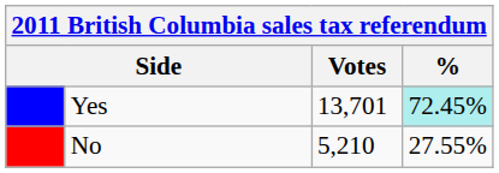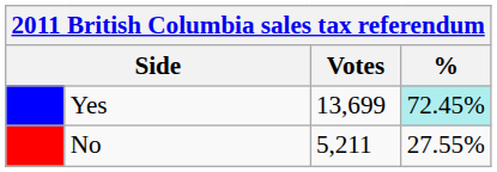Yes | Votes: 13,701 -> 13,699
No | Votes: 5,210 -> 5,211
